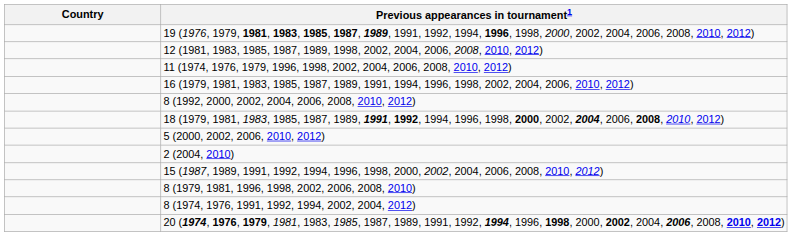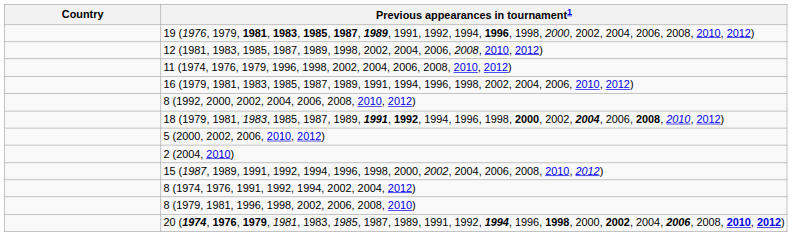rows swapped: 8 (1979, 1981, 1996, 1998, 2002, 2006, 2008, 2010) <-> 8 (1974, 1976, 1991, 1992, 1994, 2002, 2004, 2012)
